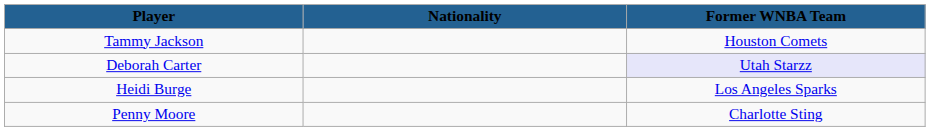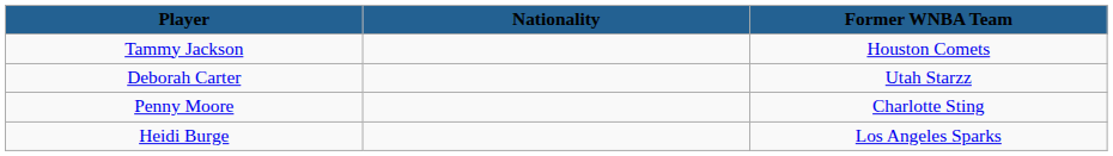Deborah Carter | Former WNBA Team: lavender background -> no background
rows swapped: Penny Moore <-> Heidi Burge
